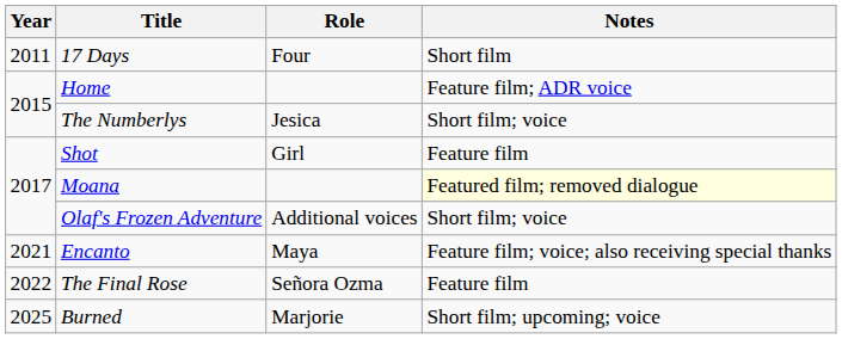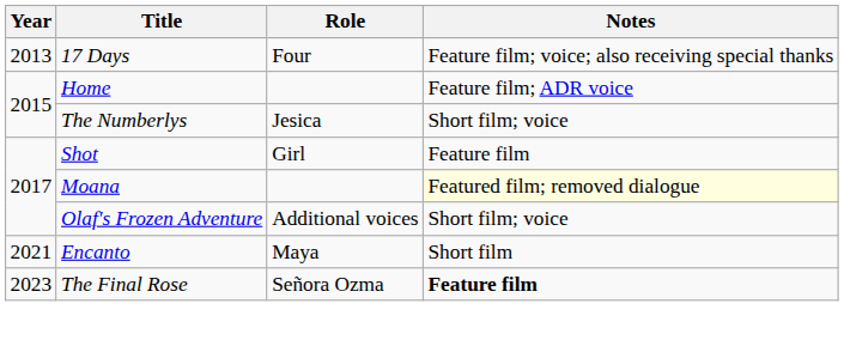17 Days | Year: 2011 -> 2013
17 Days | Notes: Short film -> Feature film; voice; also receiving special thanks
Encanto | Notes: Feature film; voice; also receiving special thanks -> Short film
The Final Rose | Year: 2022 -> 2023
The Final Rose | Notes: normal -> bold
- row: 2025 | Burned | Marjorie | Short film; upcoming; voice
